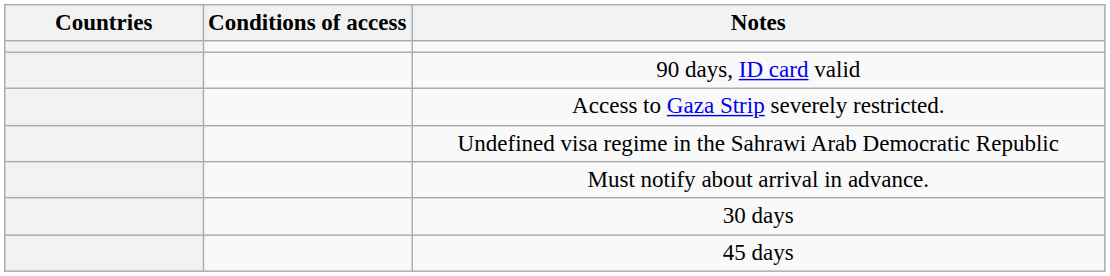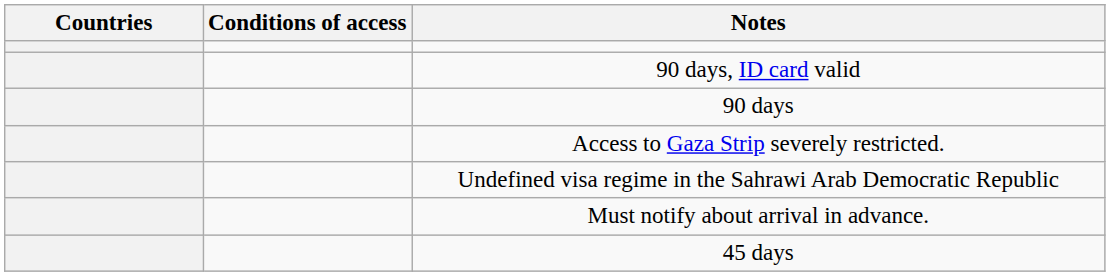+ row: 90 days
- row: 30 days
